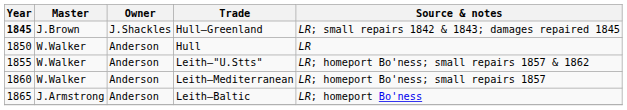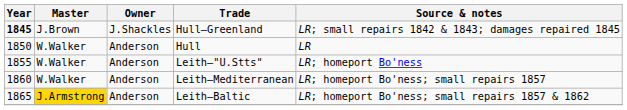Leith–"U.Stts" | Source & notes: LR; homeport Bo'ness; small repairs 1857 & 1862 -> LR; homeport Bo'ness
Leith–Baltic | Master: no background -> gold background
Leith–Baltic | Source & notes: LR; homeport Bo'ness -> LR; homeport Bo'ness; small repairs 1857 & 1862
